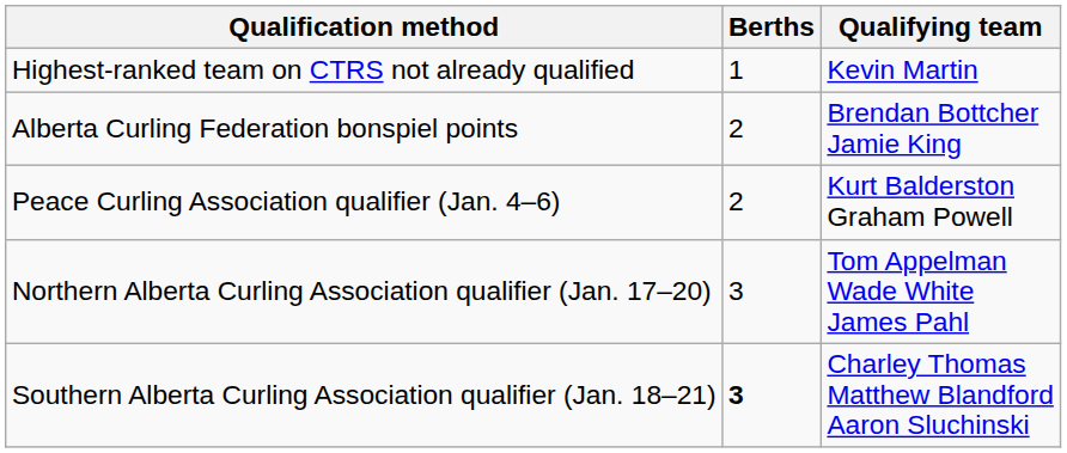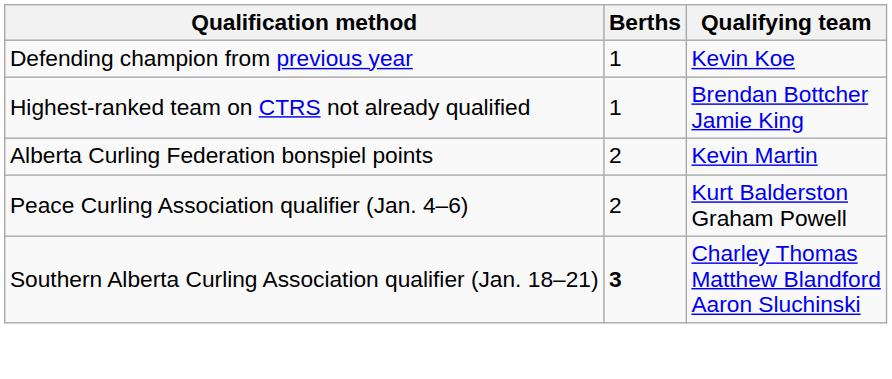+ row: Defending champion from previous year | 1 | Kevin Koe
Highest-ranked team on CTRS not already qualified | Qualifying team: Kevin Martin -> Brendan Bottcher Jamie King
Alberta Curling Federation bonspiel points | Qualifying team: Brendan Bottcher Jamie King -> Kevin Martin
- row: Northern Alberta Curling Association qualifier (Jan. 17–20) | 3 | Tom Appelman Wade White James Pahl
